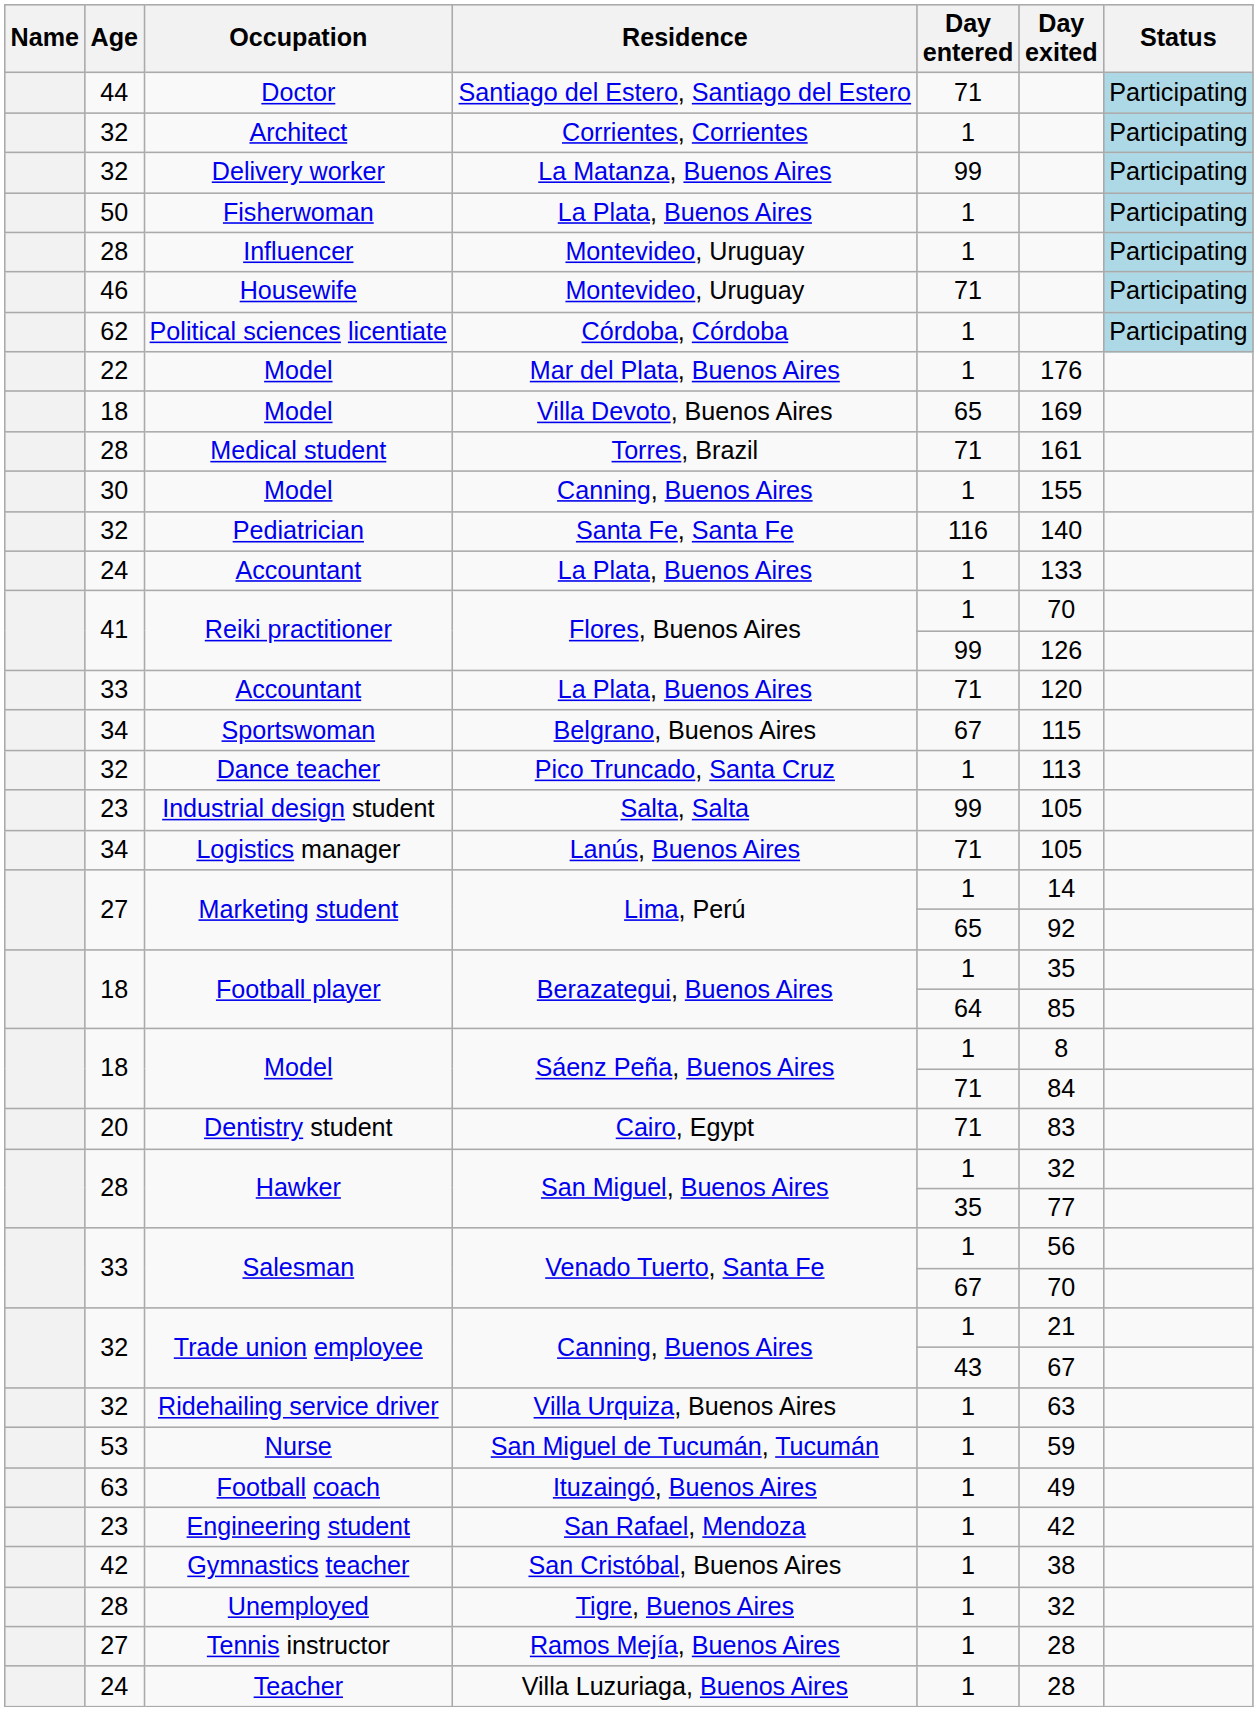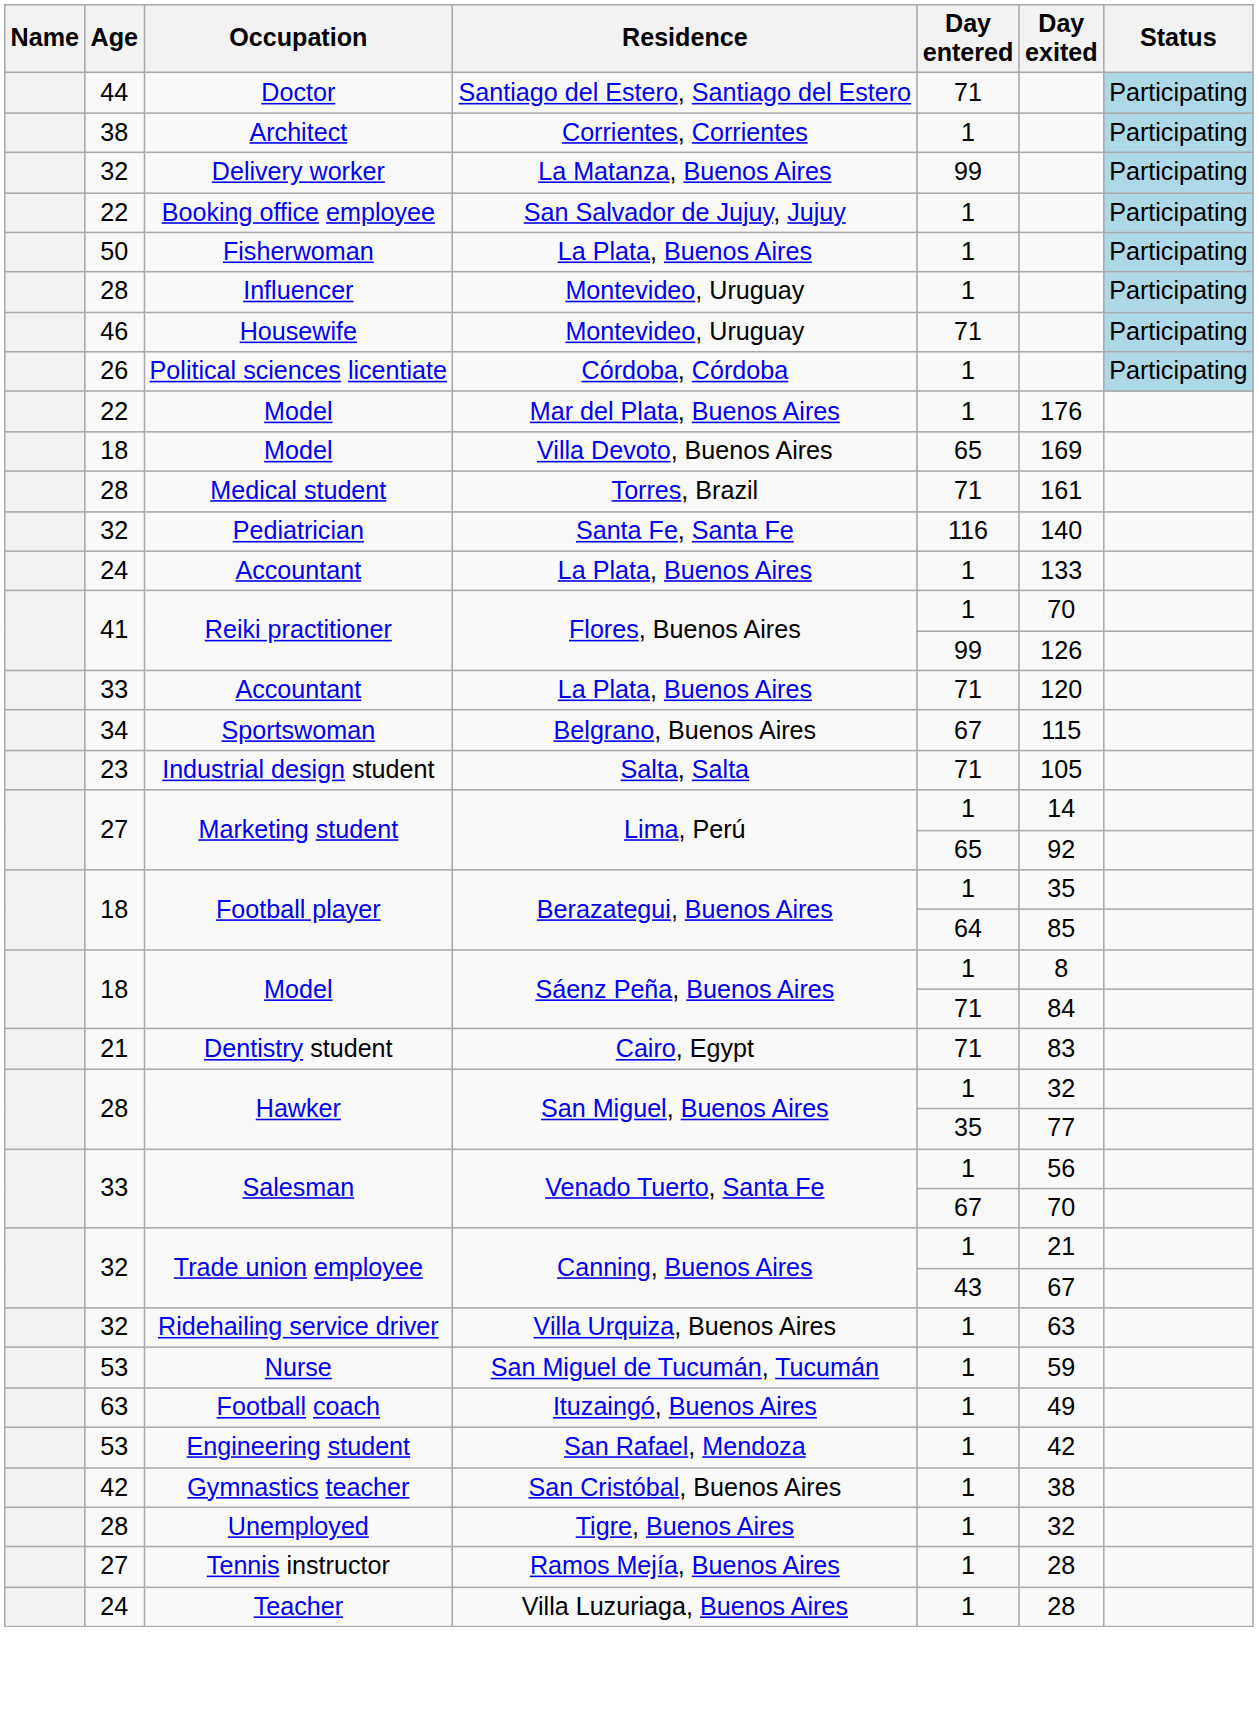Architect | Age: 32 -> 38
+ row: 22 | Booking office employee | San Salvador de Jujuy, Jujuy | 1 | Participating
Political sciences licentiate | Age: 62 -> 26
- row: 30 | Model | Canning, Buenos Aires | 1 | 155
- row: 32 | Dance teacher | Pico Truncado, Santa Cruz | 1 | 113
Industrial design student | Day entered: 99 -> 71
- row: 34 | Logistics manager | Lanús, Buenos Aires | 71 | 105
Dentistry student | Age: 20 -> 21
Engineering student | Age: 23 -> 53
